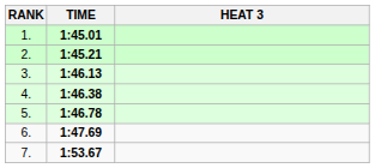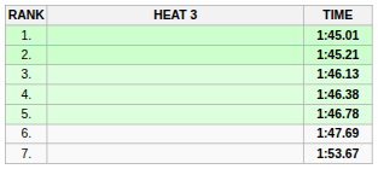columns swapped: HEAT 3 <-> TIME
